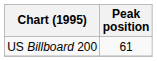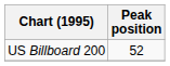US Billboard 200 | Peak position: 61 -> 52
